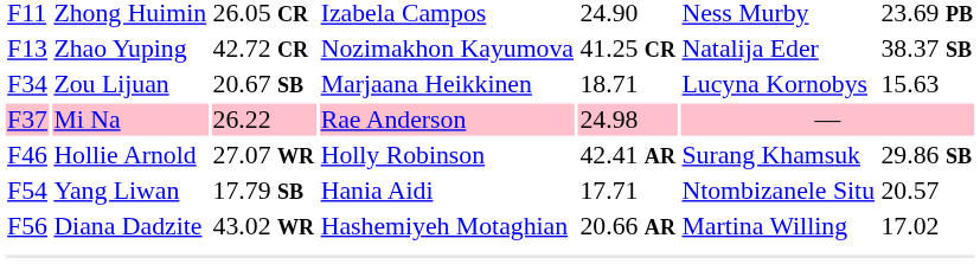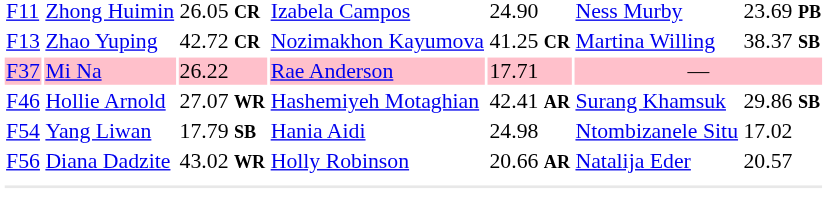F13 | column 6: Natalija Eder -> Martina Willing
- row: F34 | Zou Lijuan | 20.67 SB | Marjaana Heikkinen | 18.71 | Lucyna Kornobys | 15.63
F37 | column 5: 24.98 -> 17.71
F46 | column 4: Holly Robinson -> Hashemiyeh Motaghian
F54 | column 5: 17.71 -> 24.98
F54 | column 7: 20.57 -> 17.02
F56 | column 4: Hashemiyeh Motaghian -> Holly Robinson
F56 | column 6: Martina Willing -> Natalija Eder
F56 | column 7: 17.02 -> 20.57
